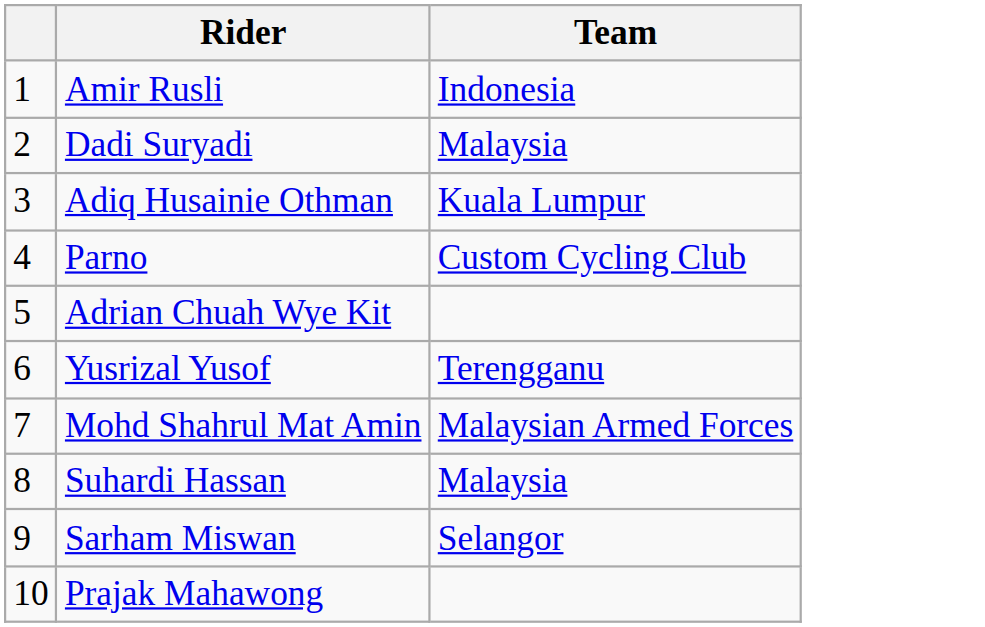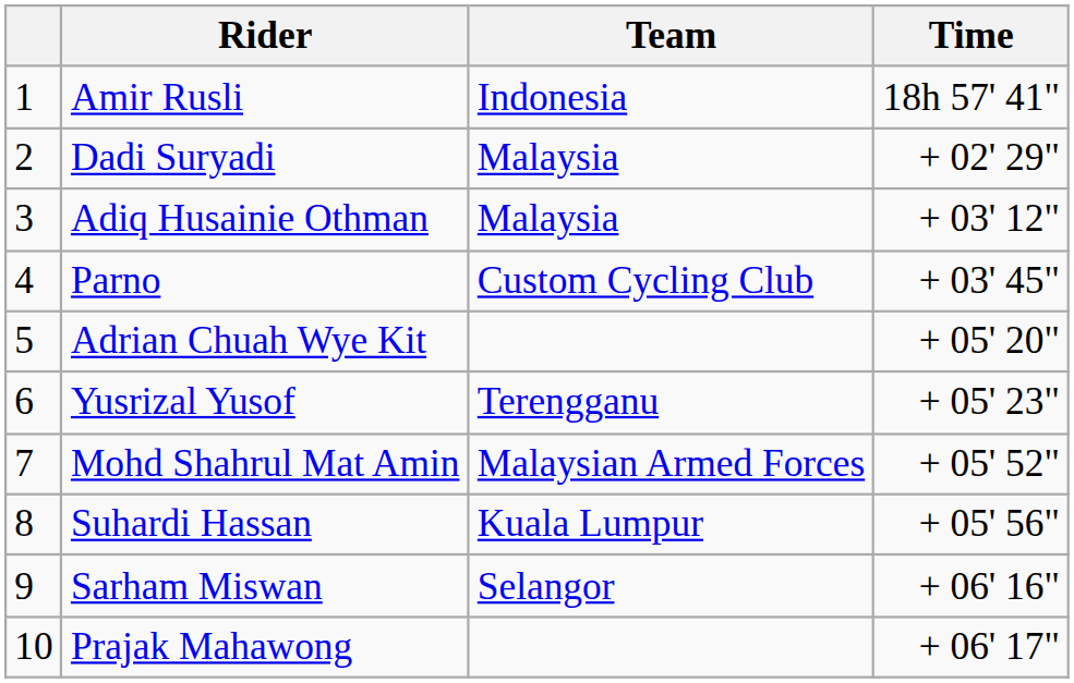+ column: Time | 18h 57' 41" | + 02' 29" | + 03' 12" | + 03' 45" | + 05' 20" | + 05' 23" | + 05' 52" | + 05' 56" | + 06' 16" | + 06' 17"
Adiq Husainie Othman | Team: Kuala Lumpur -> Malaysia
Suhardi Hassan | Team: Malaysia -> Kuala Lumpur
